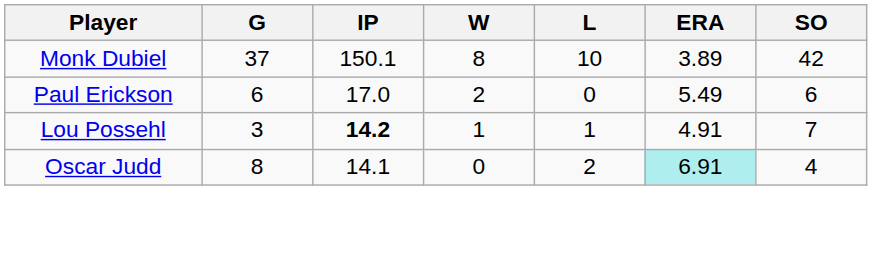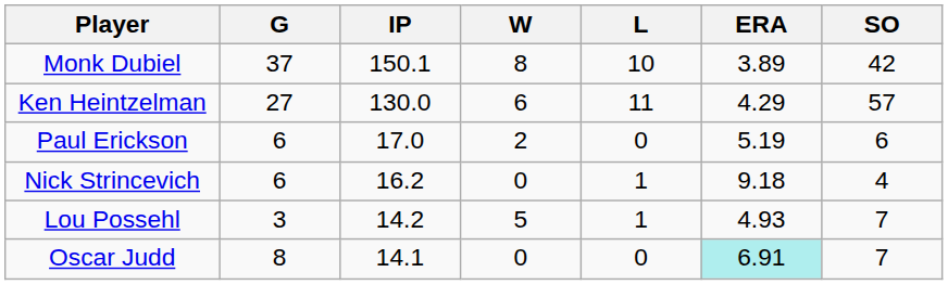+ row: Ken Heintzelman | 27 | 130.0 | 6 | 11 | 4.29 | 57
Paul Erickson | ERA: 5.49 -> 5.19
+ row: Nick Strincevich | 6 | 16.2 | 0 | 1 | 9.18 | 4
Lou Possehl | IP: bold -> normal
Lou Possehl | W: 1 -> 5
Lou Possehl | ERA: 4.91 -> 4.93
Oscar Judd | L: 2 -> 0
Oscar Judd | SO: 4 -> 7
